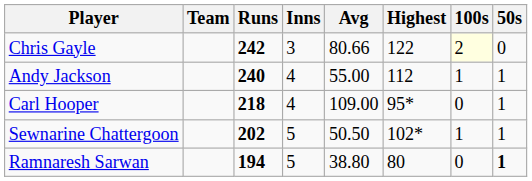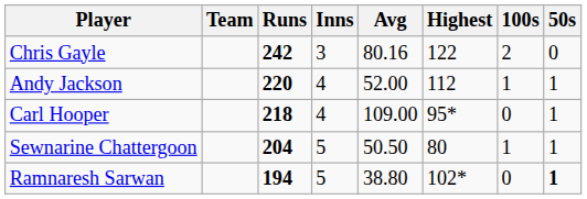Chris Gayle | Avg: 80.66 -> 80.16
Chris Gayle | 100s: lightyellow background -> no background
Andy Jackson | Runs: 240 -> 220
Andy Jackson | Avg: 55.00 -> 52.00
Sewnarine Chattergoon | Runs: 202 -> 204
Sewnarine Chattergoon | Highest: 102* -> 80
Ramnaresh Sarwan | Highest: 80 -> 102*
